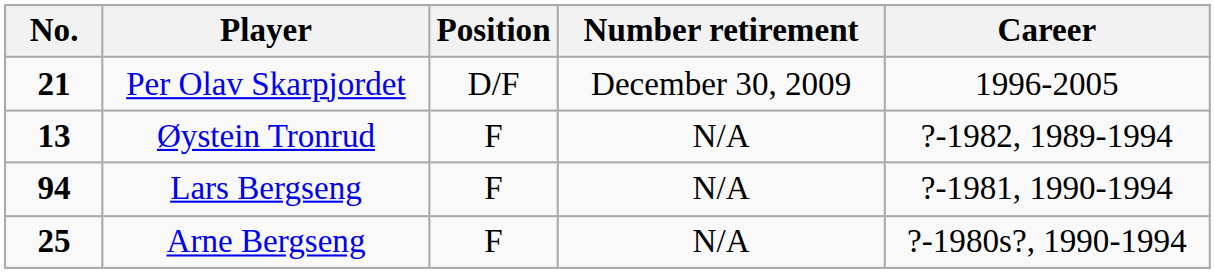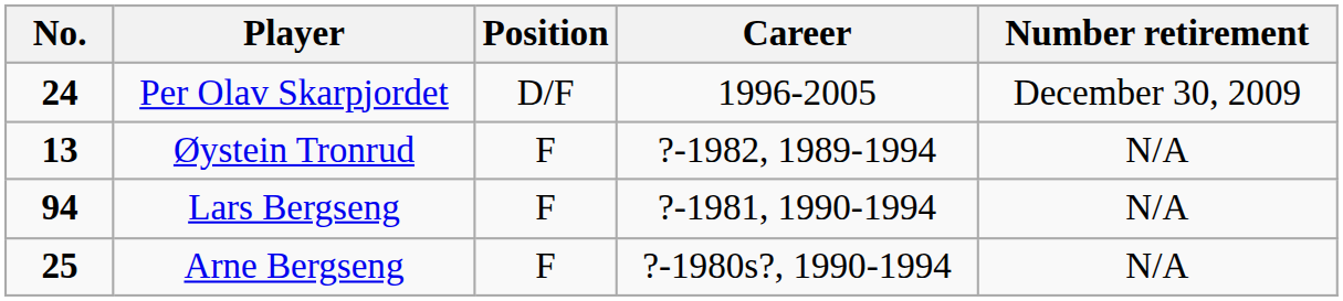columns swapped: Career <-> Number retirement
Per Olav Skarpjordet | No.: 21 -> 24
